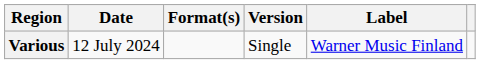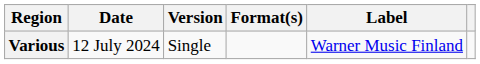columns swapped: Format(s) <-> Version
